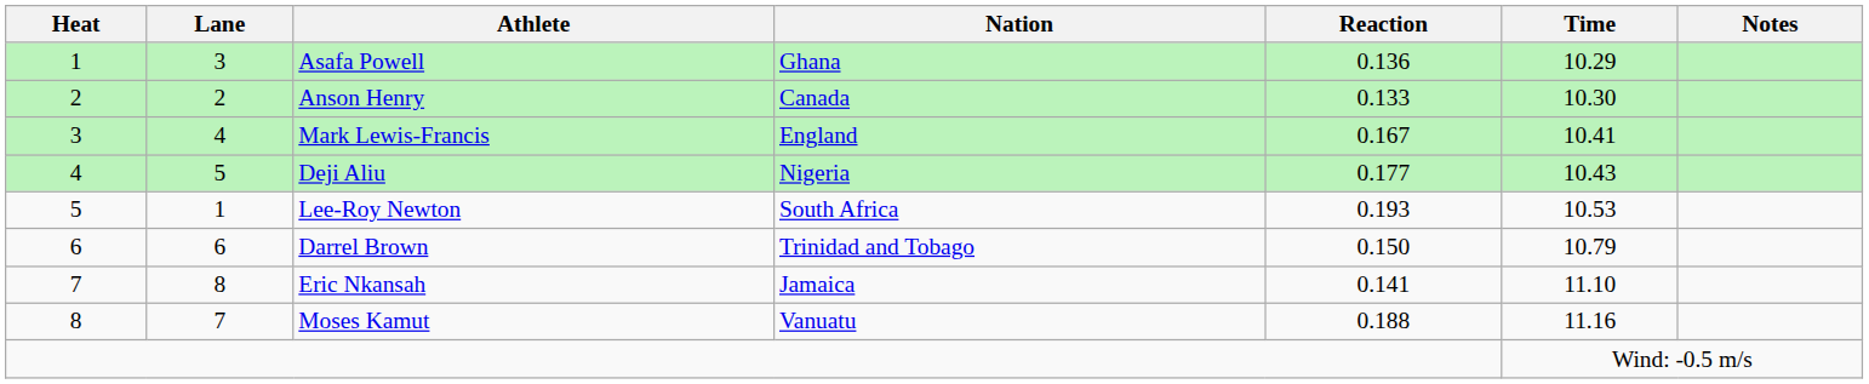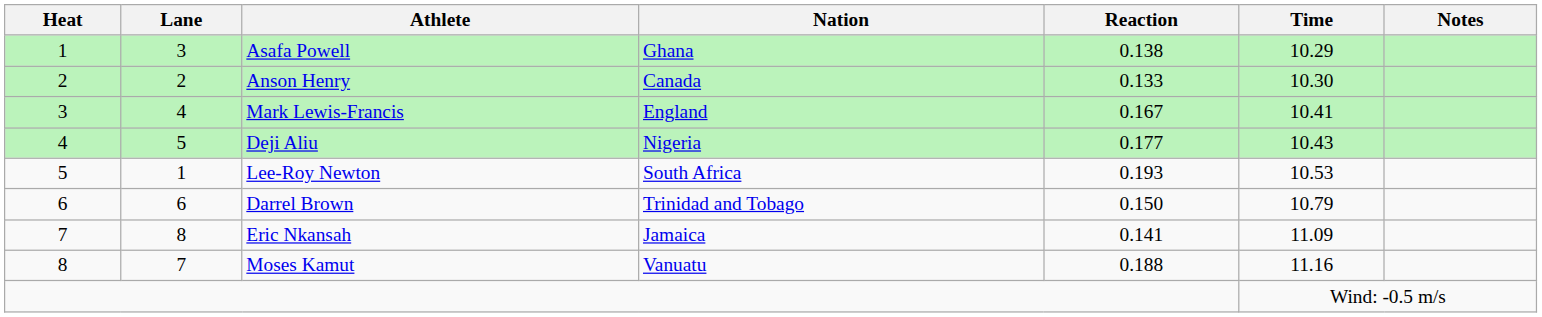Asafa Powell | Reaction: 0.136 -> 0.138
Eric Nkansah | Time: 11.10 -> 11.09
